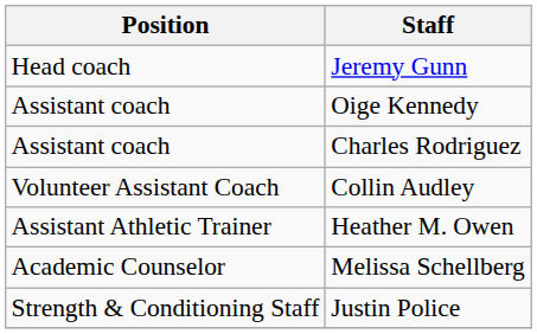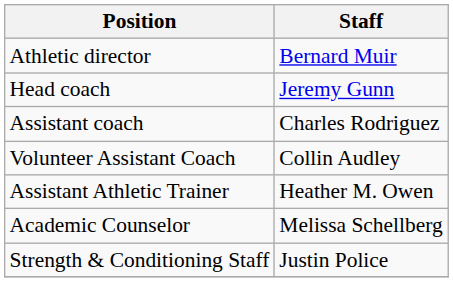+ row: Athletic director | Bernard Muir
- row: Assistant coach | Oige Kennedy
